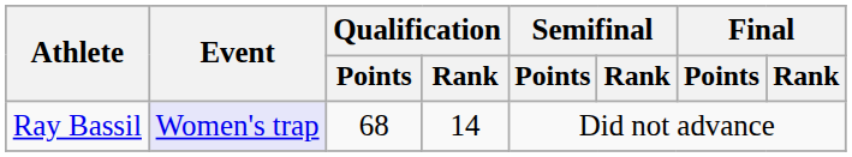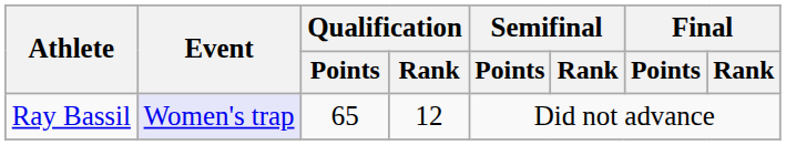Ray Bassil | Qualification / Points: 68 -> 65
Ray Bassil | Qualification / Rank: 14 -> 12
